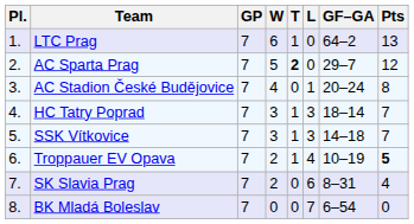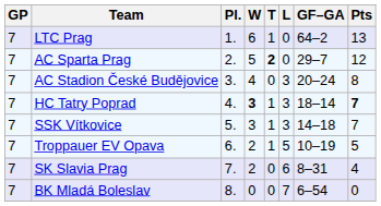columns swapped: Pl. <-> GP
AC Stadion České Budějovice | L: 1 -> 3
HC Tatry Poprad | W: normal -> bold
HC Tatry Poprad | Pts: normal -> bold
Troppauer EV Opava | L: 4 -> 5
Troppauer EV Opava | Pts: bold -> normal
